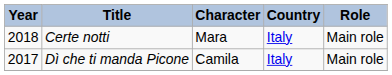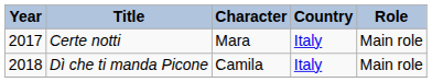Certe notti | Year: 2018 -> 2017
Dì che ti manda Picone | Year: 2017 -> 2018
